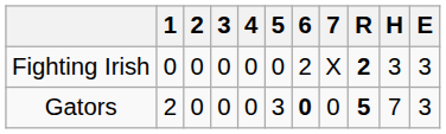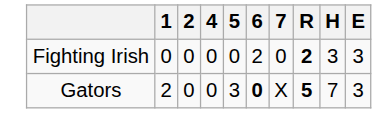- column: 3 | 0 | 0
Fighting Irish | 7: X -> 0
Gators | 7: 0 -> X
